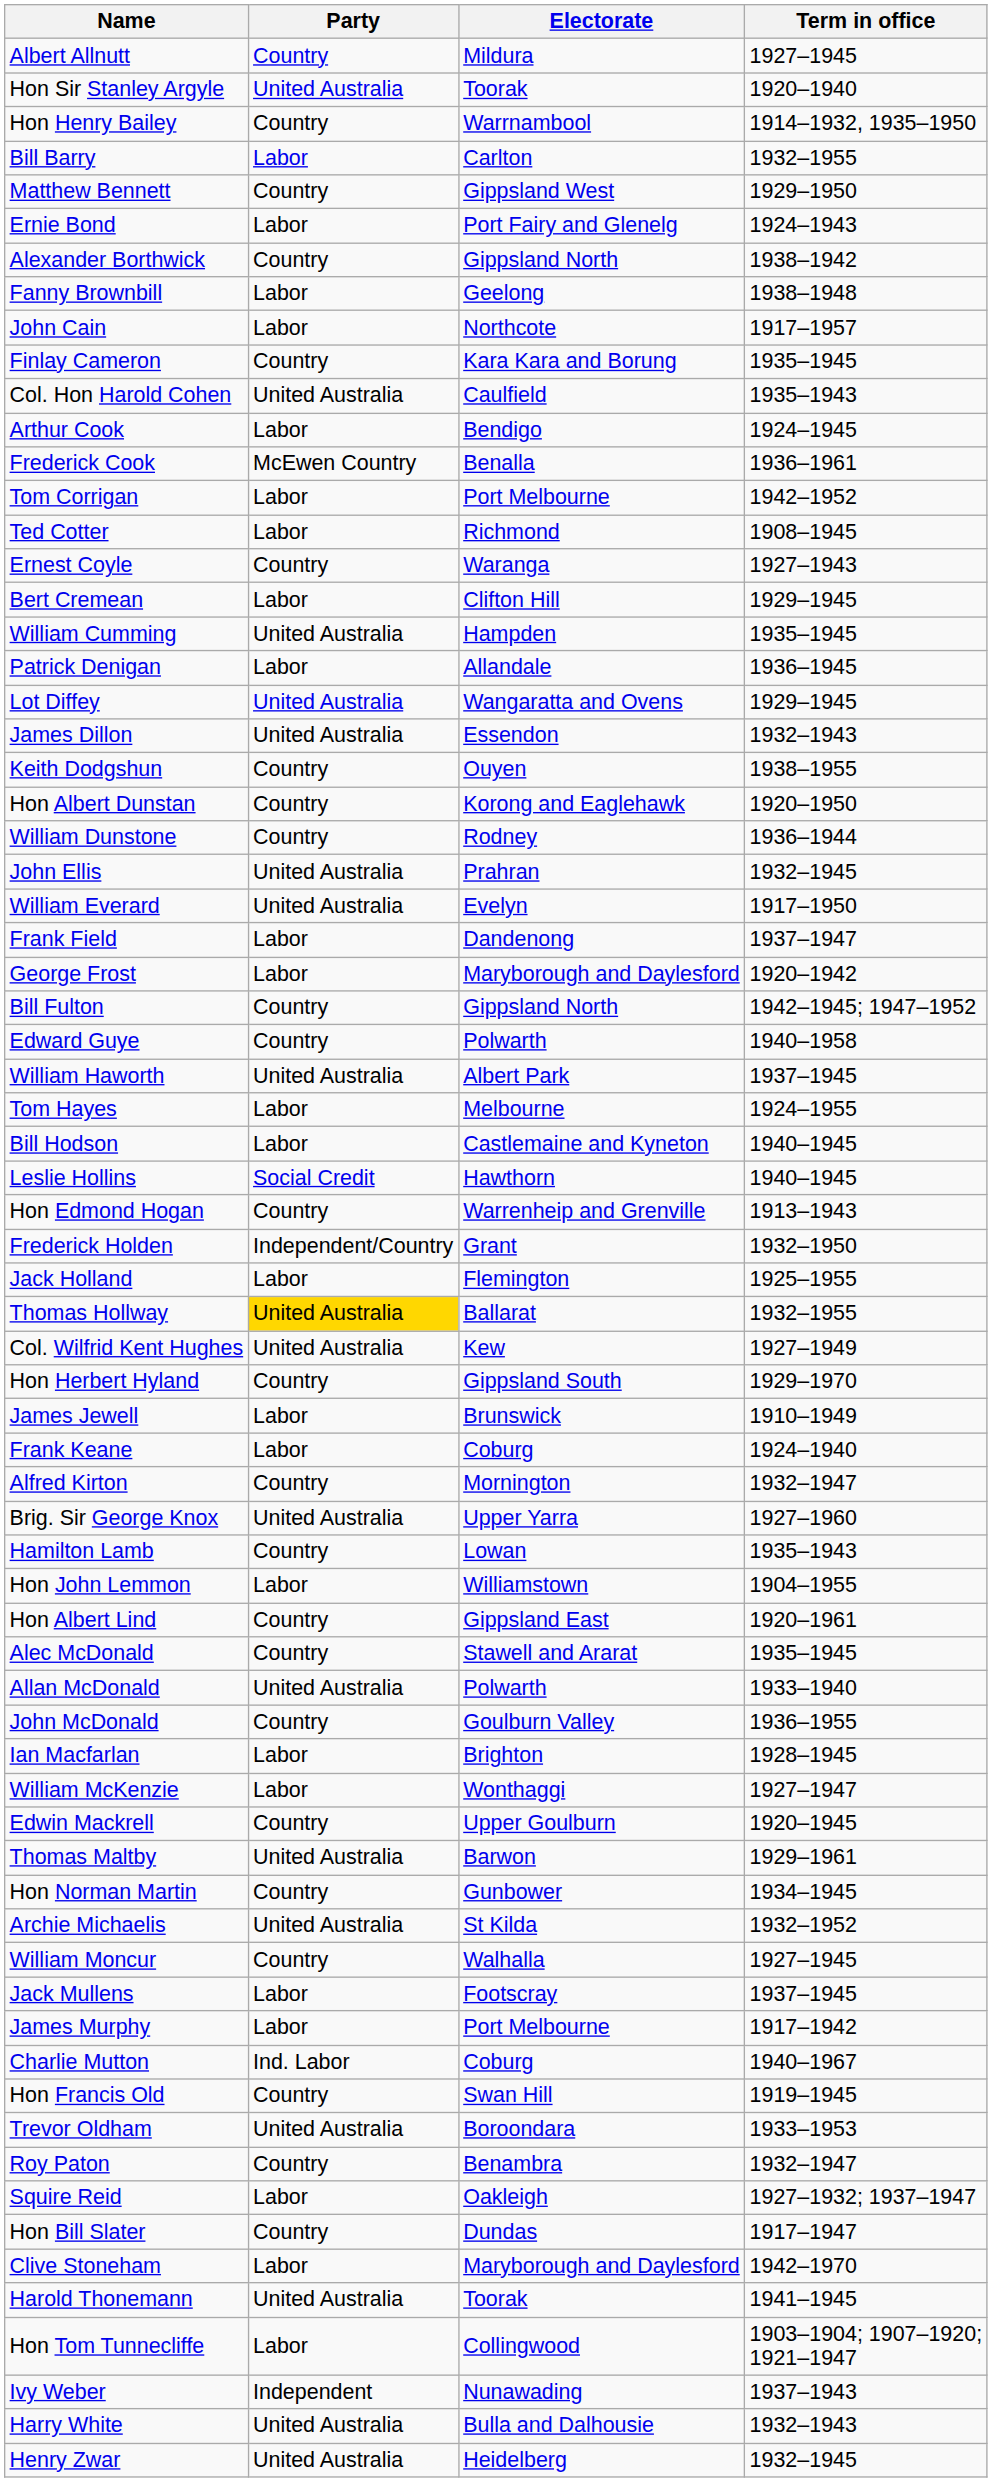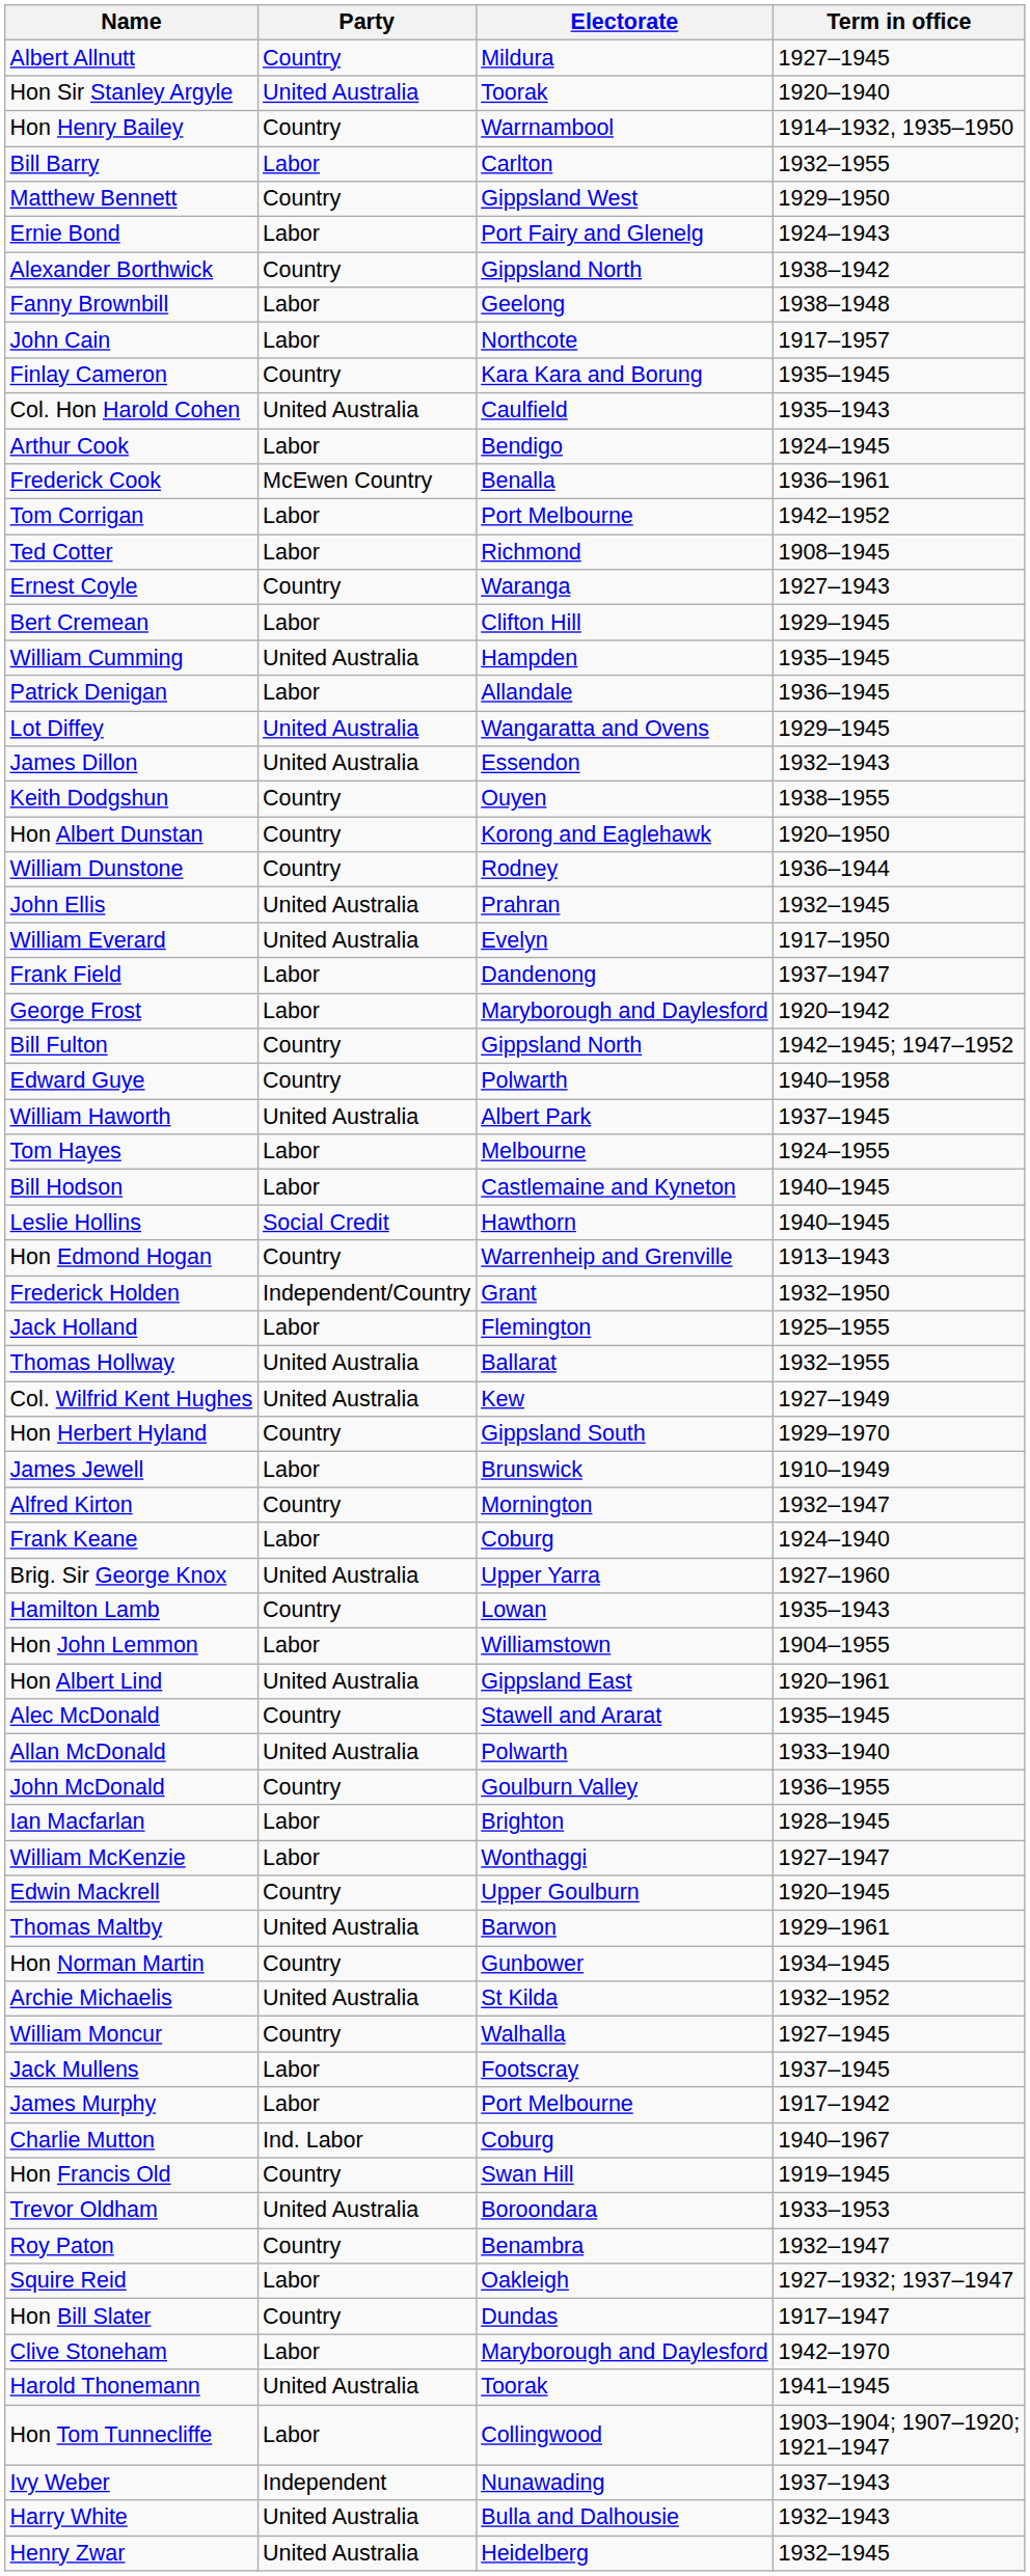Thomas Hollway | Party: gold background -> no background
rows swapped: Frank Keane <-> Alfred Kirton
Hon Albert Lind | Party: Country -> United Australia
